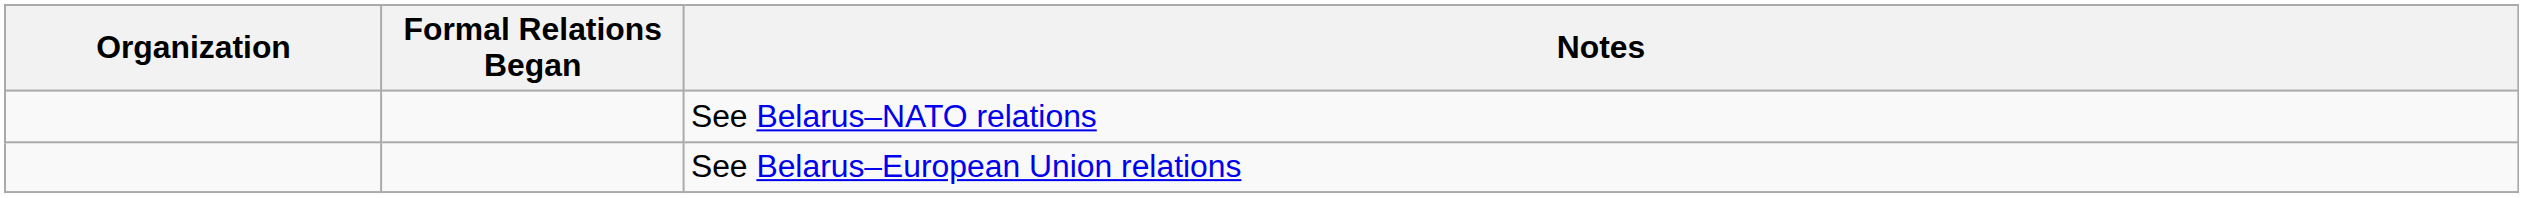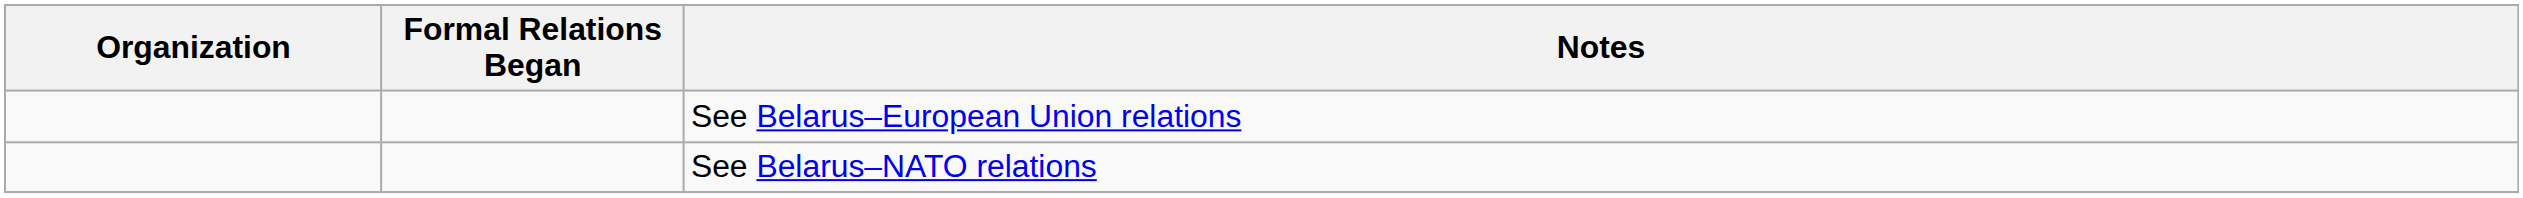rows swapped: See Belarus–European Union relations <-> See Belarus–NATO relations
